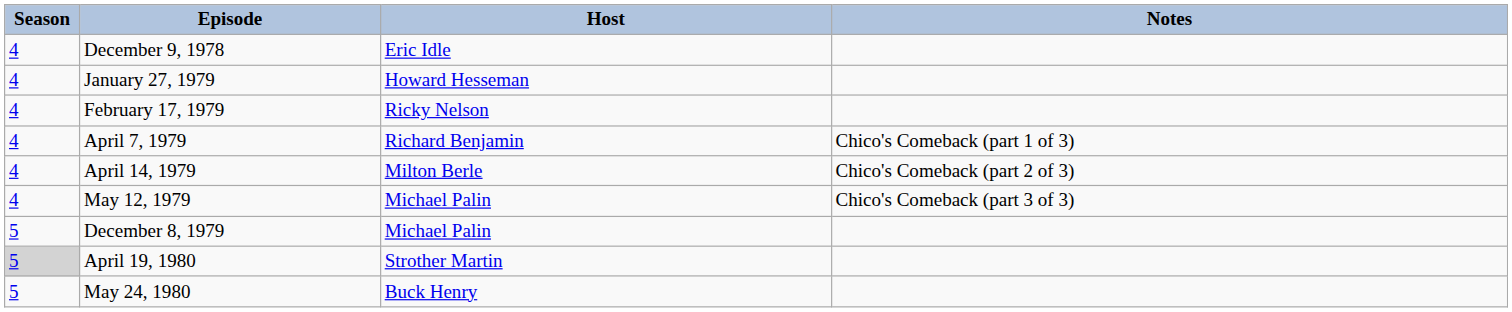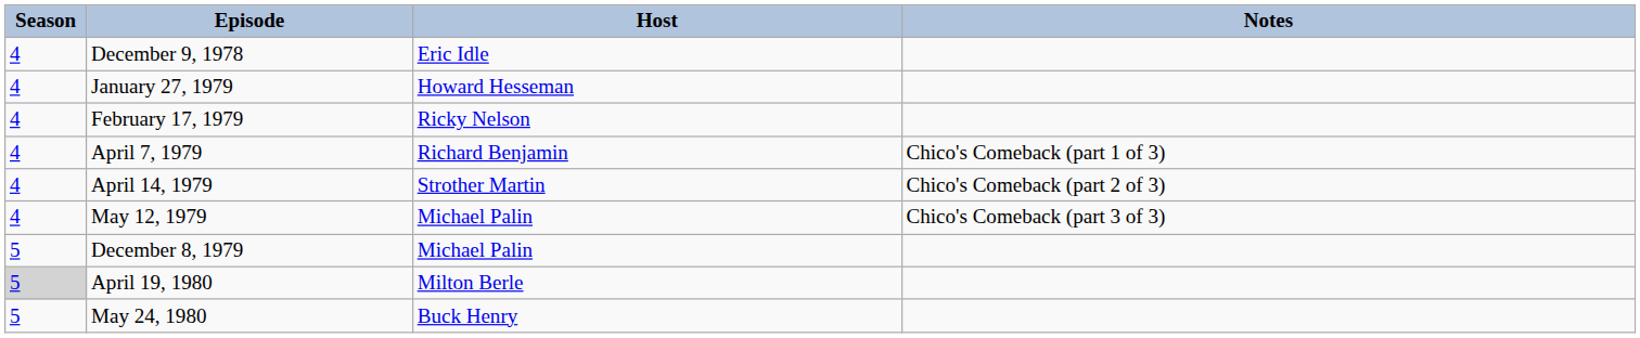April 14, 1979 | Host: Milton Berle -> Strother Martin
April 19, 1980 | Host: Strother Martin -> Milton Berle
